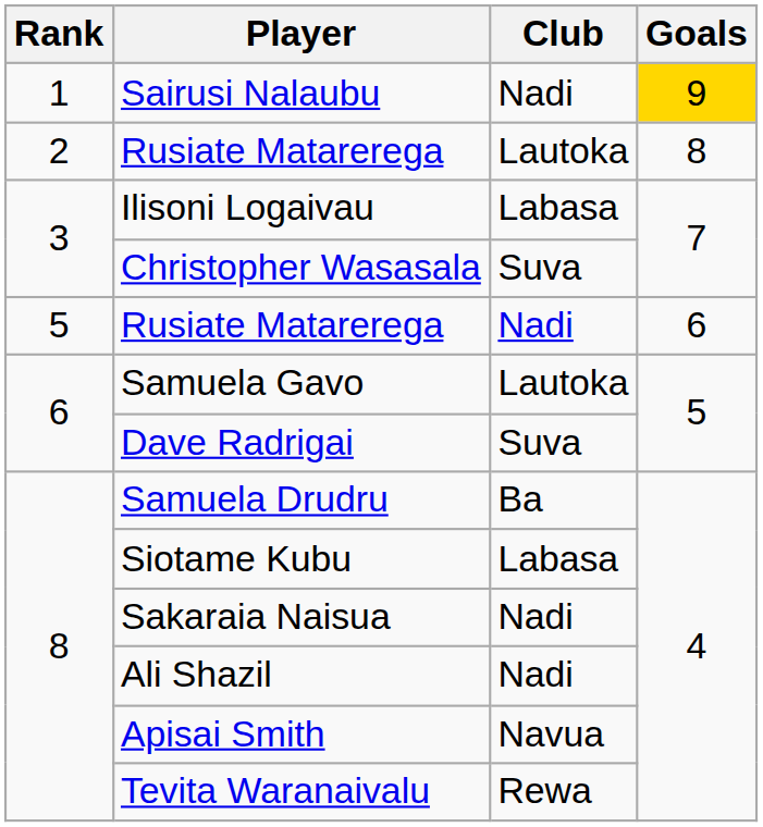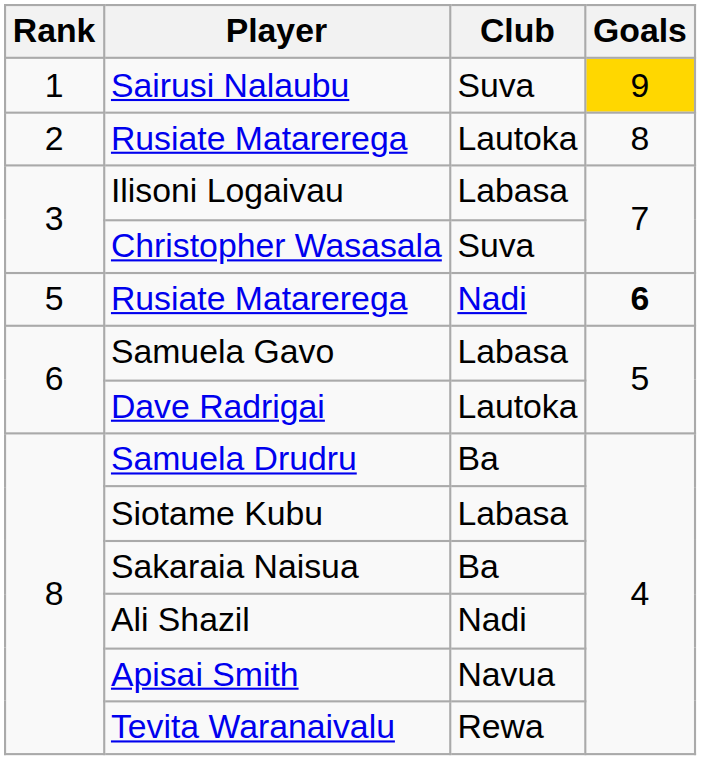Sairusi Nalaubu | Club: Nadi -> Suva
5 / Rusiate Matarerega | Goals: normal -> bold
Samuela Gavo | Club: Lautoka -> Labasa
Dave Radrigai | Club: Suva -> Lautoka
Sakaraia Naisua | Club: Nadi -> Ba
